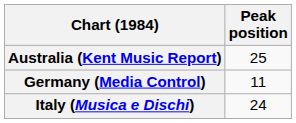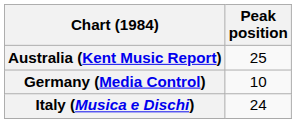Germany (Media Control) | Peak position: 11 -> 10
